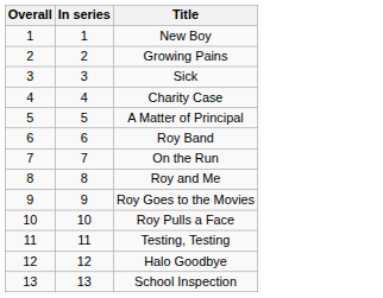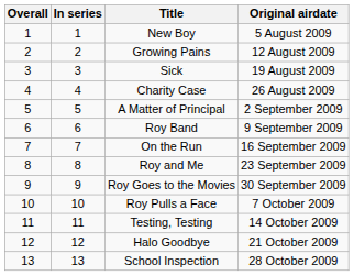+ column: Original airdate | 5 August 2009 | 12 August 2009 | 19 August 2009 | 26 August 2009 | 2 September 2009 | 9 September 2009 | 16 September 2009 | 23 September 2009 | 30 September 2009 | 7 October 2009 | 14 October 2009 | 21 October 2009 | 28 October 2009
